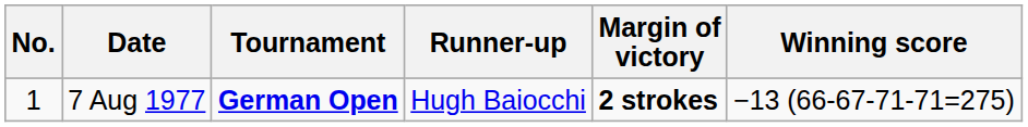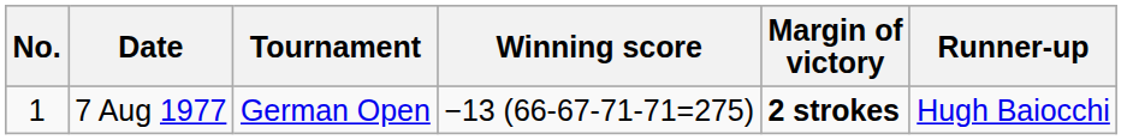columns swapped: Winning score <-> Runner-up
7 Aug 1977 | Tournament: bold -> normal
